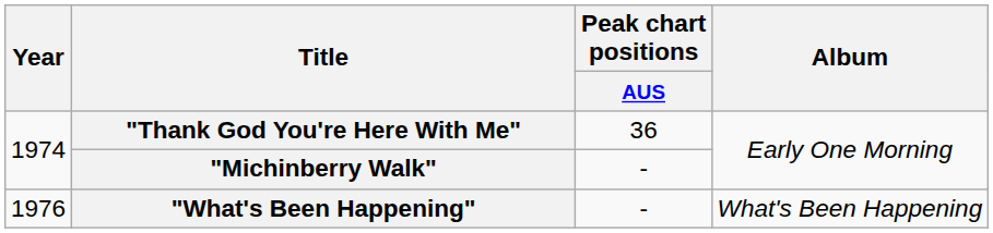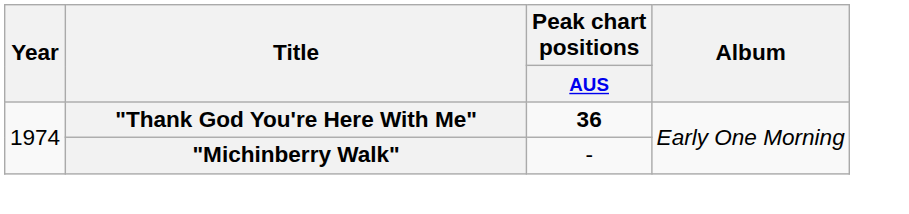"Thank God You're Here With Me" | Peak chart positions / AUS: normal -> bold
- row: 1976 | "What's Been Happening" | - | What's Been Happening
